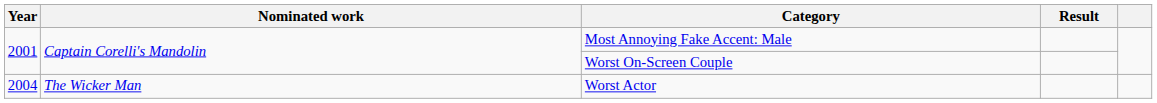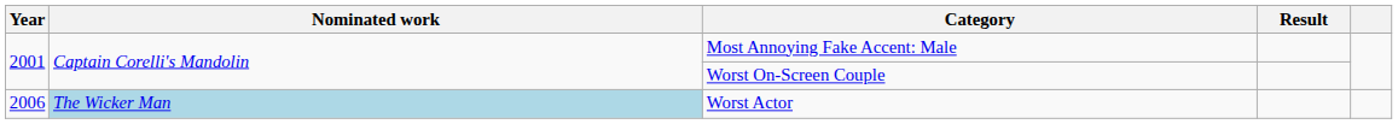Worst Actor | Year: 2004 -> 2006
Worst Actor | Nominated work: no background -> lightblue background
